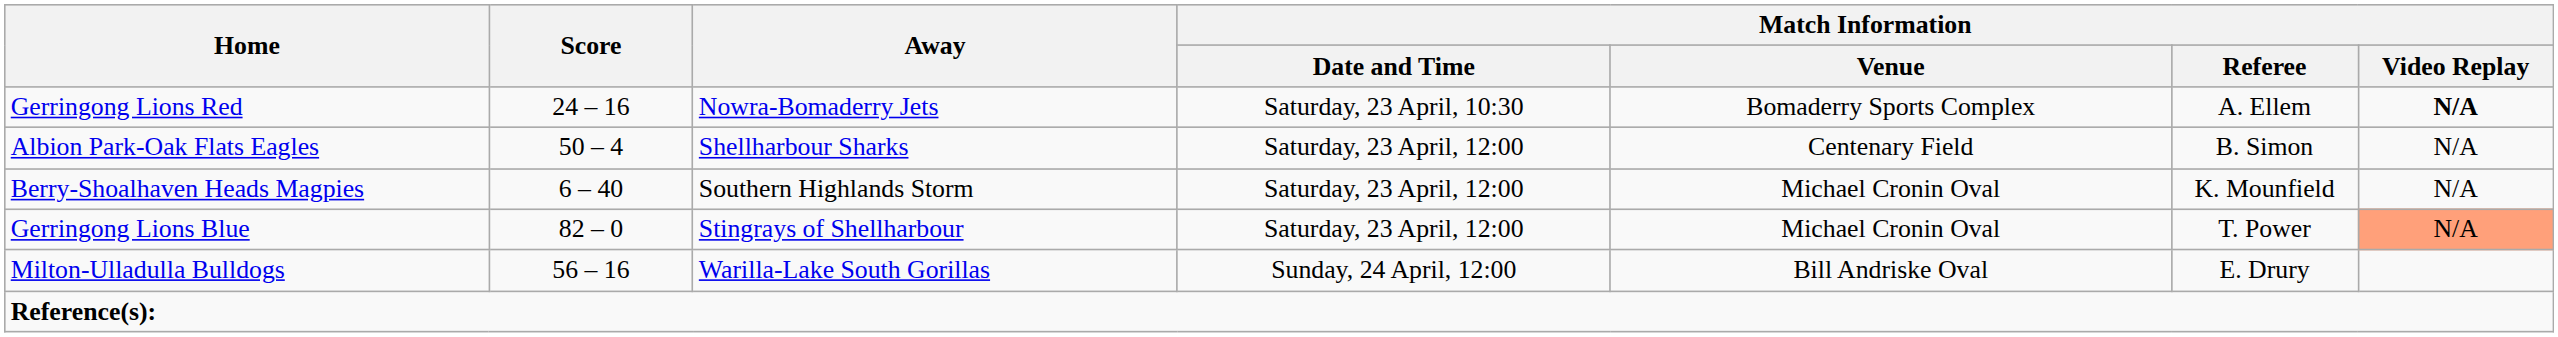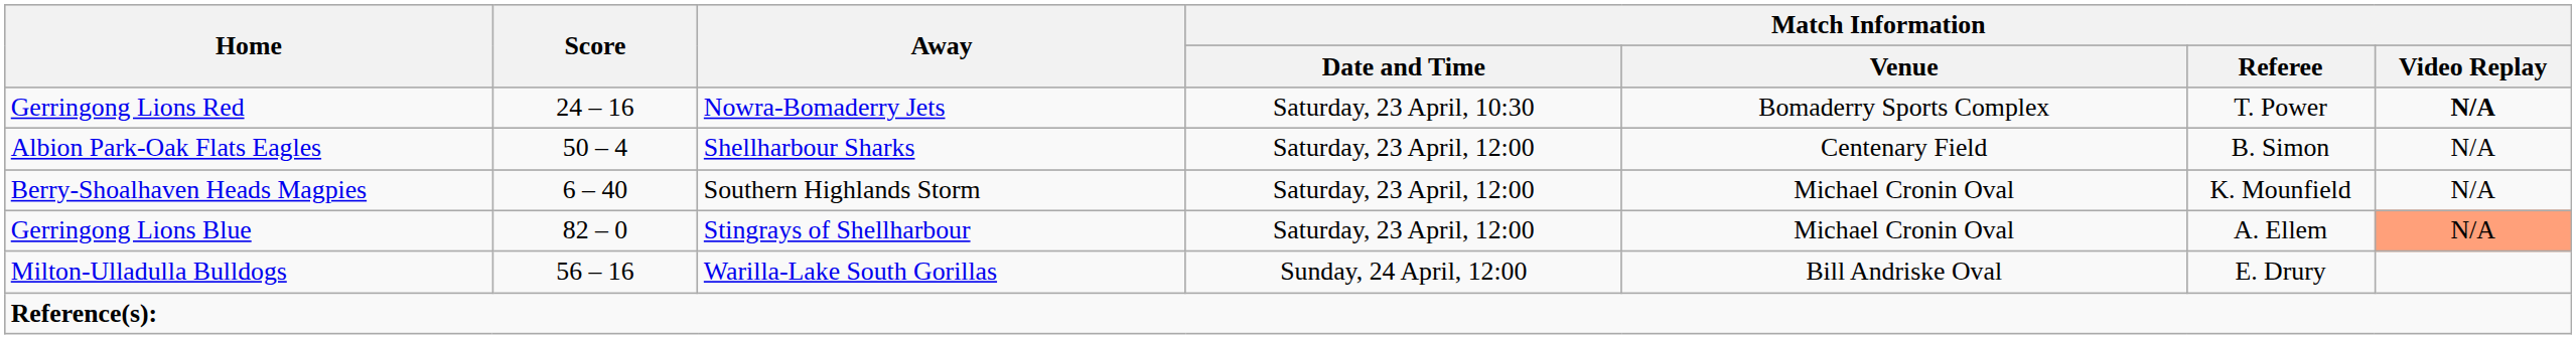Gerringong Lions Red | Match Information / Referee: A. Ellem -> T. Power
Gerringong Lions Blue | Match Information / Referee: T. Power -> A. Ellem
